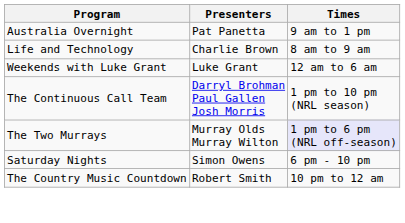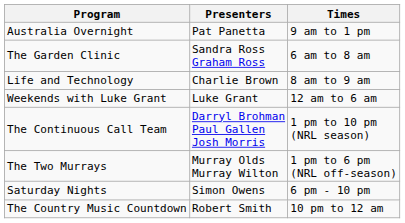+ row: The Garden Clinic | Sandra Ross Graham Ross | 6 am to 8 am
The Two Murrays | Times: lavender background -> no background
